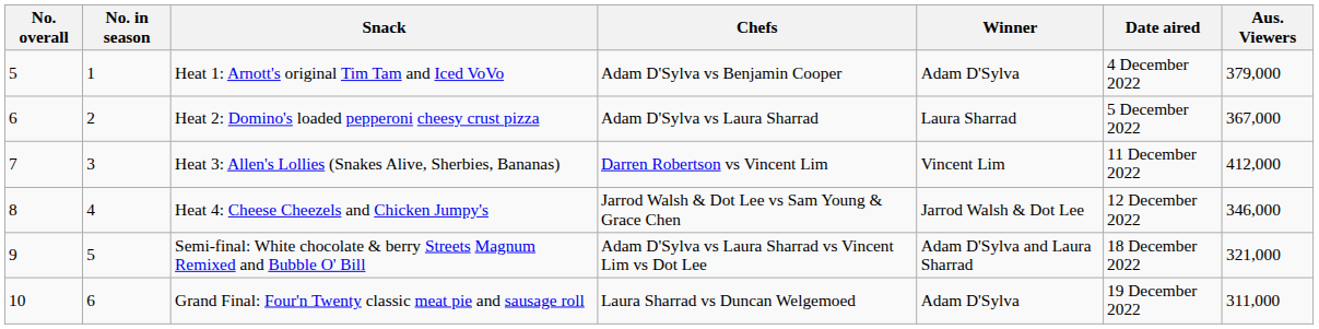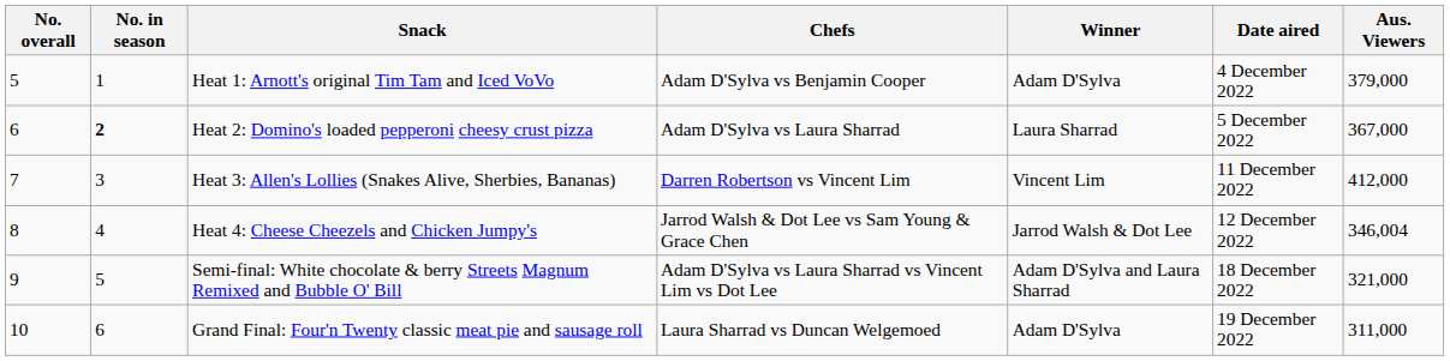Heat 2: Domino's loaded pepperoni cheesy crust pizza | No. in season: normal -> bold
Heat 4: Cheese Cheezels and Chicken Jumpy's | Aus. Viewers: 346,000 -> 346,004
